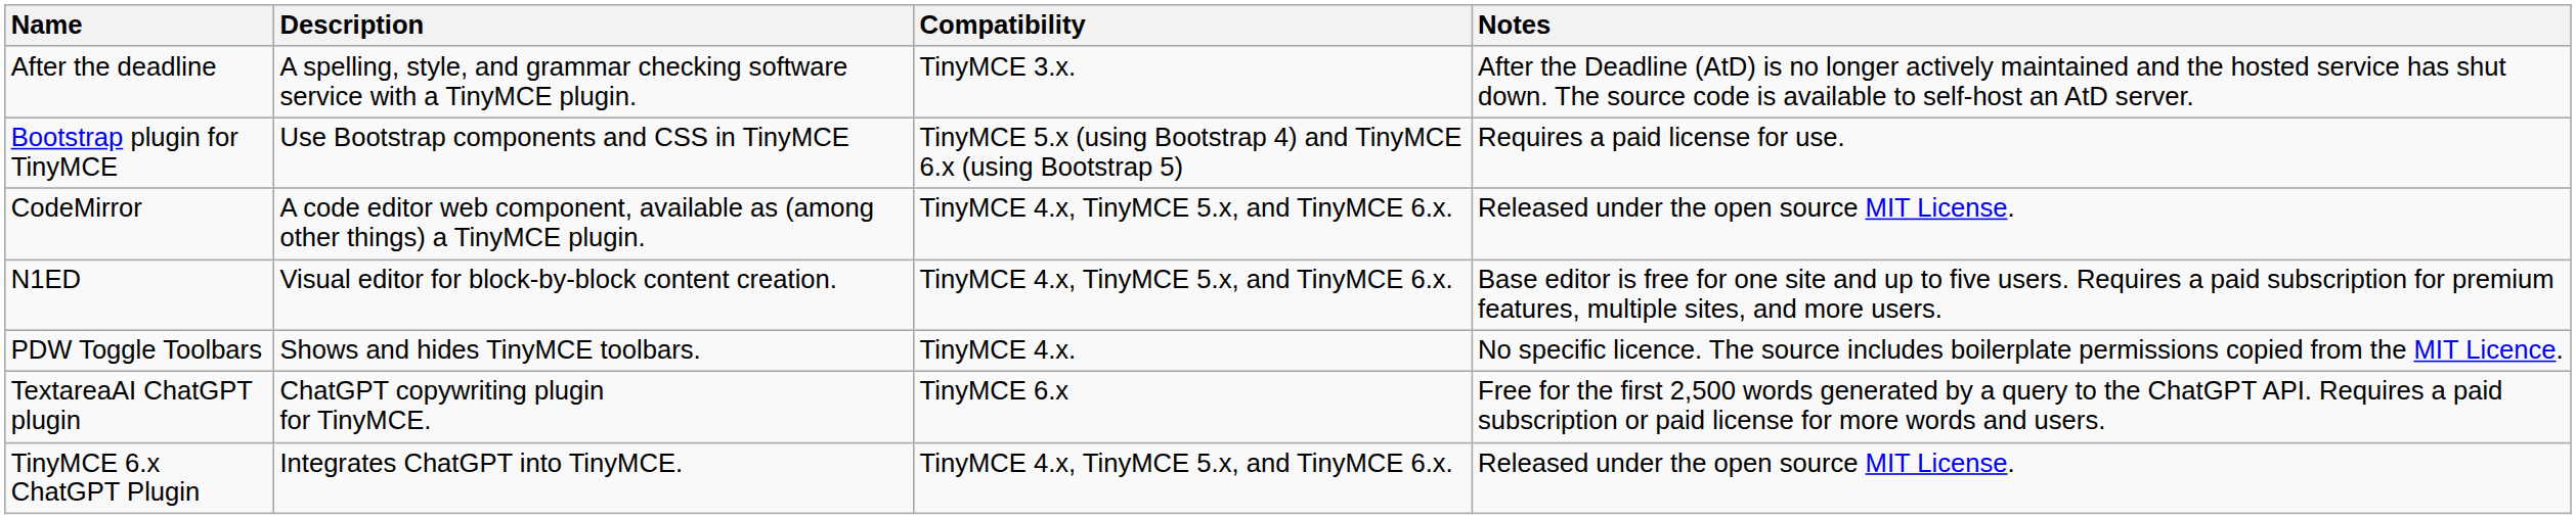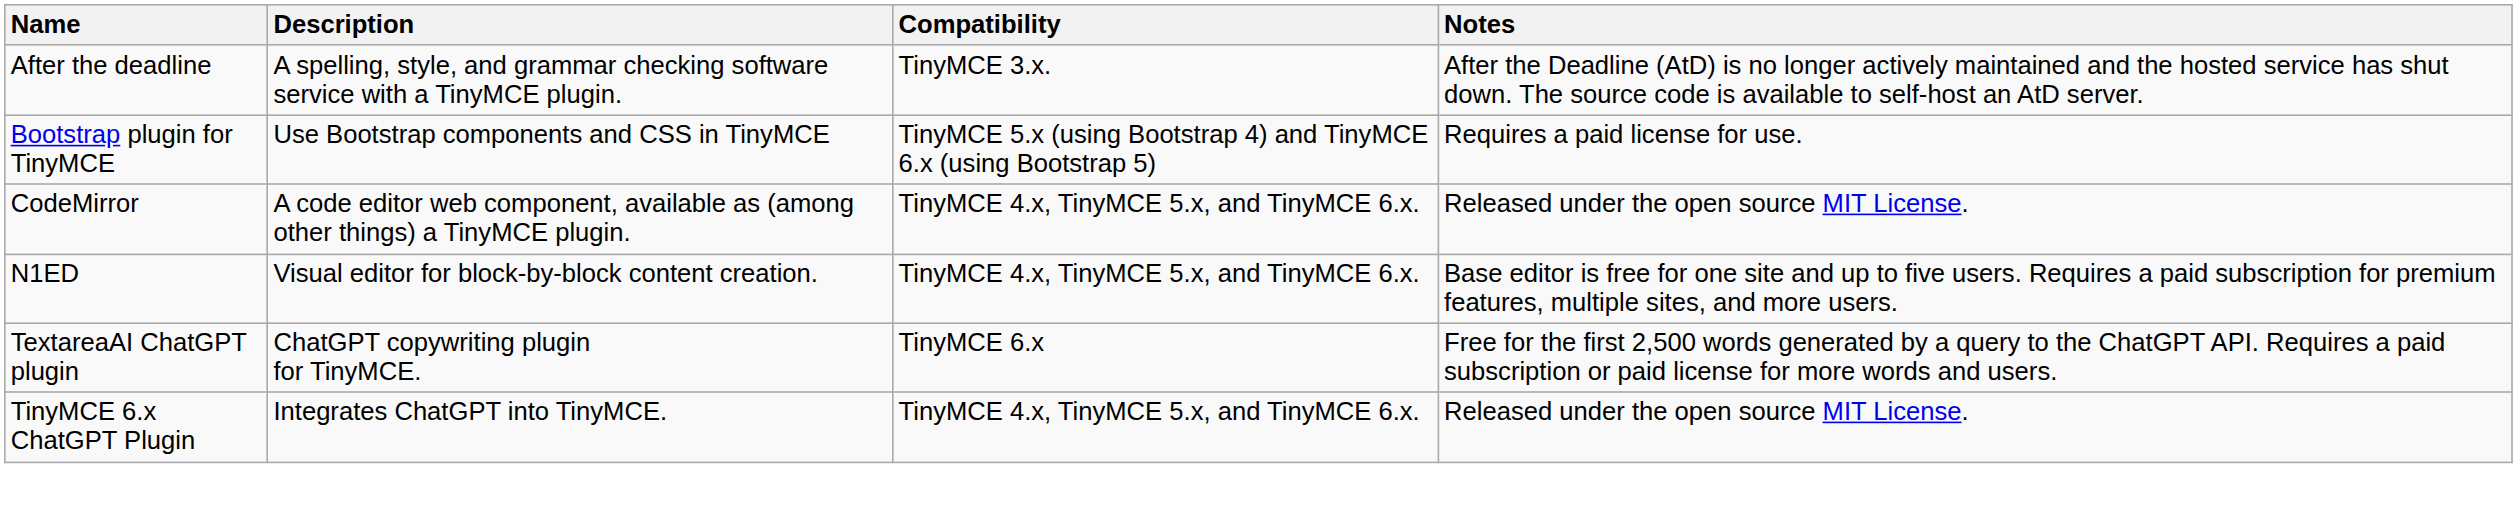- row: PDW Toggle Toolbars | Shows and hides TinyMCE toolbars. | TinyMCE 4.x. | No specific licence. The source includes boilerplate permissions copied from the MIT Licence.
